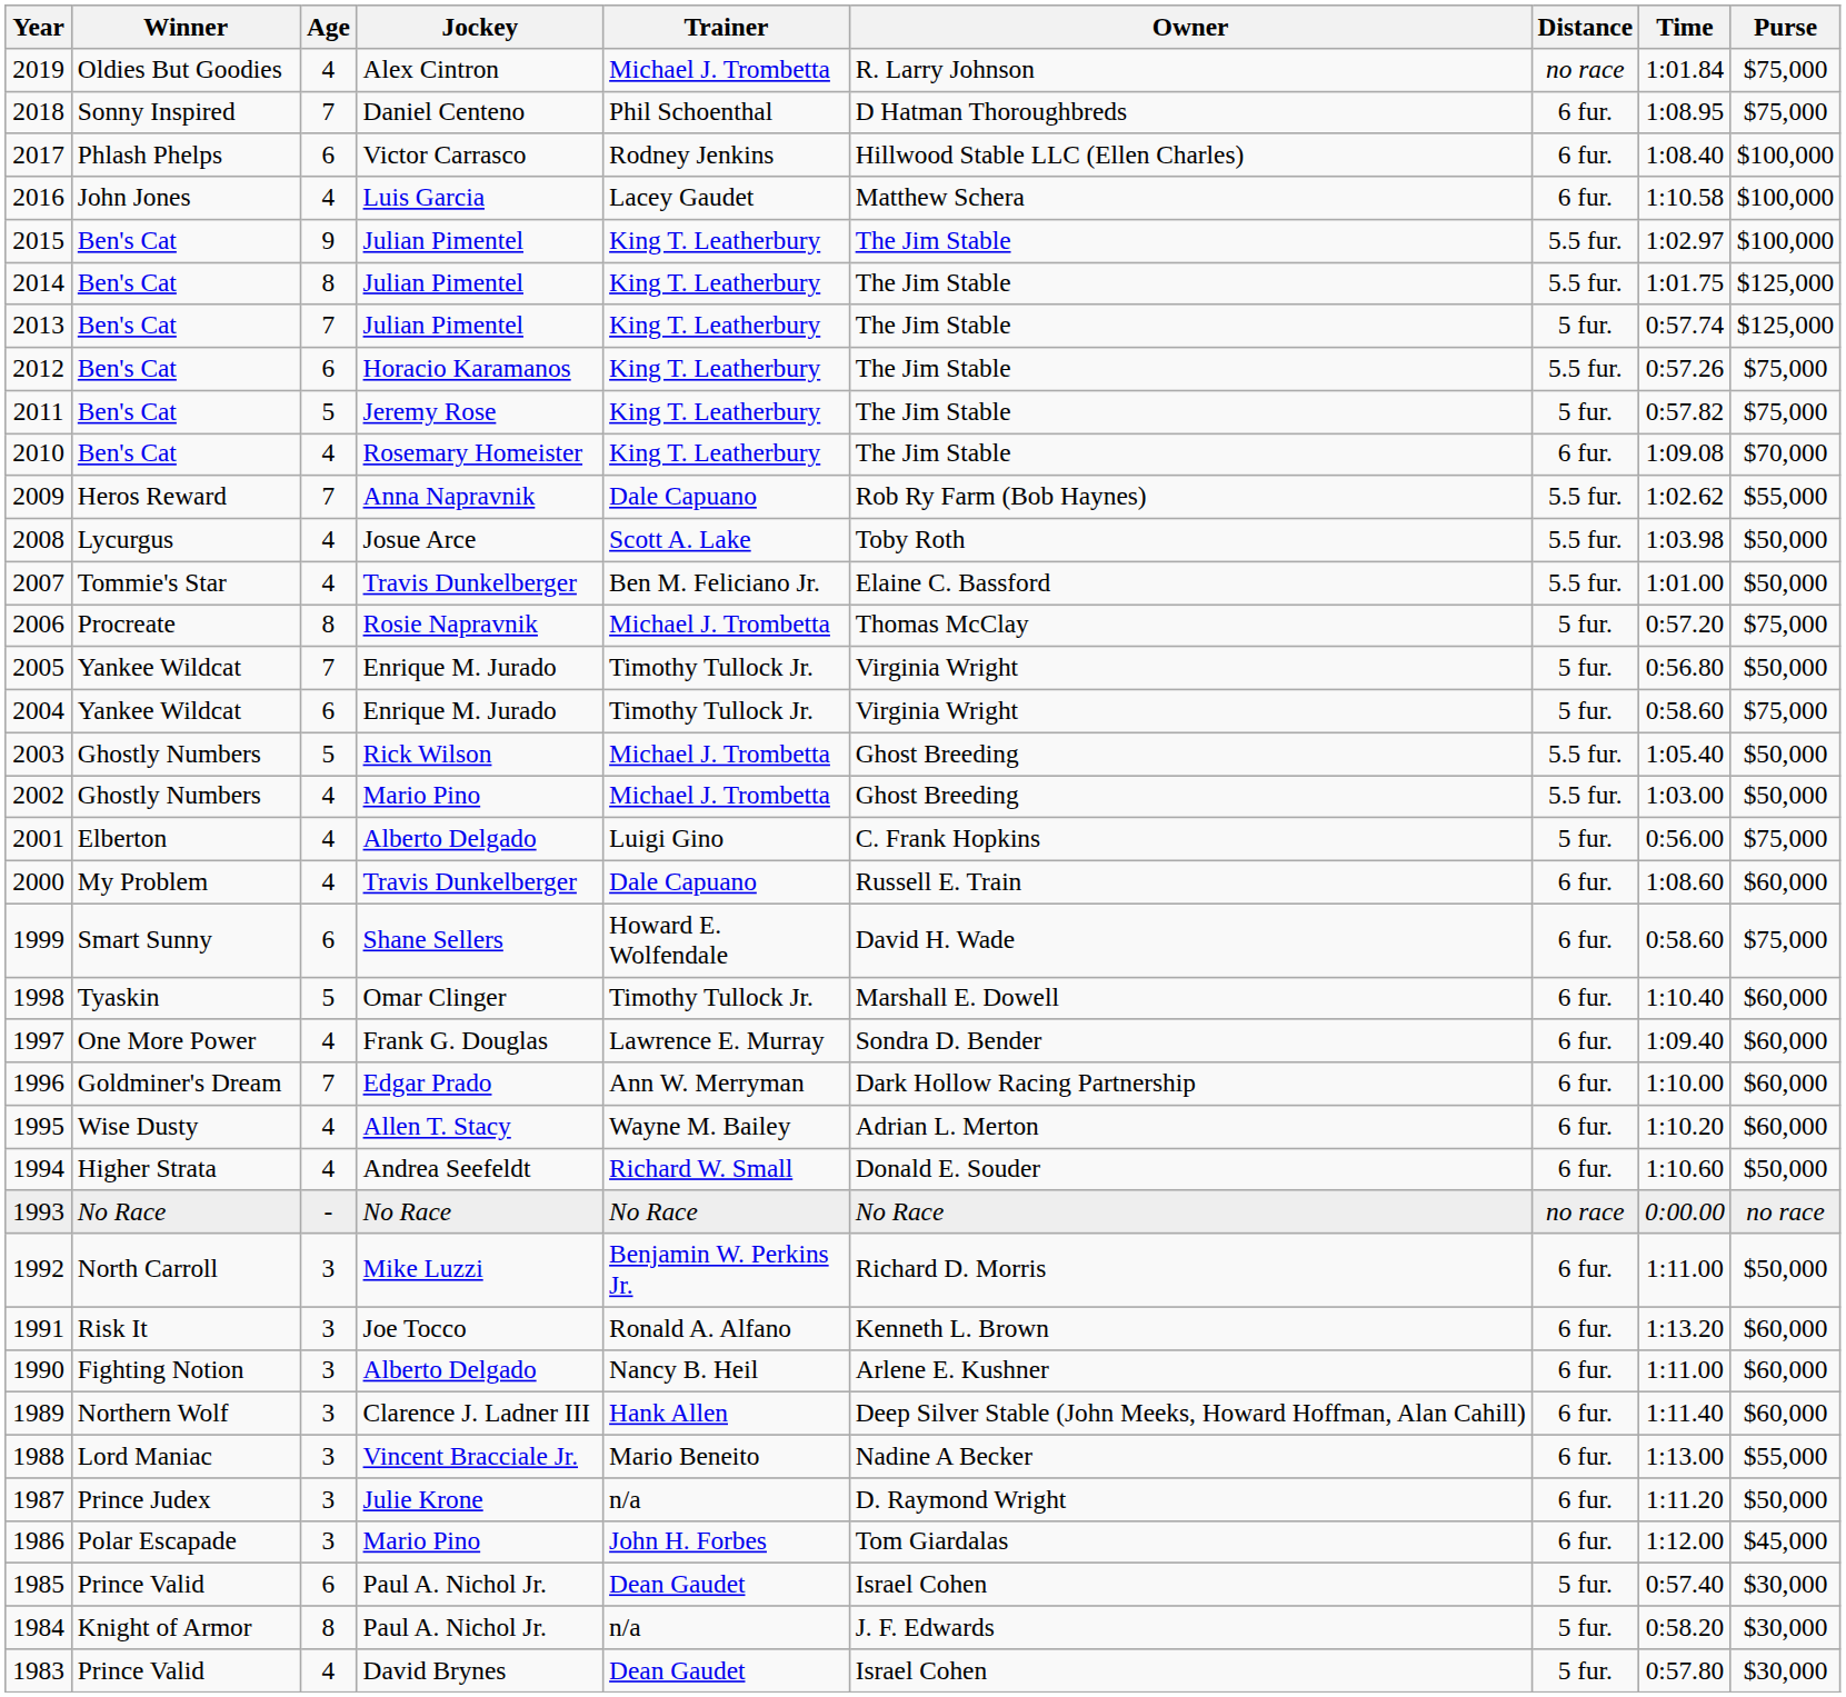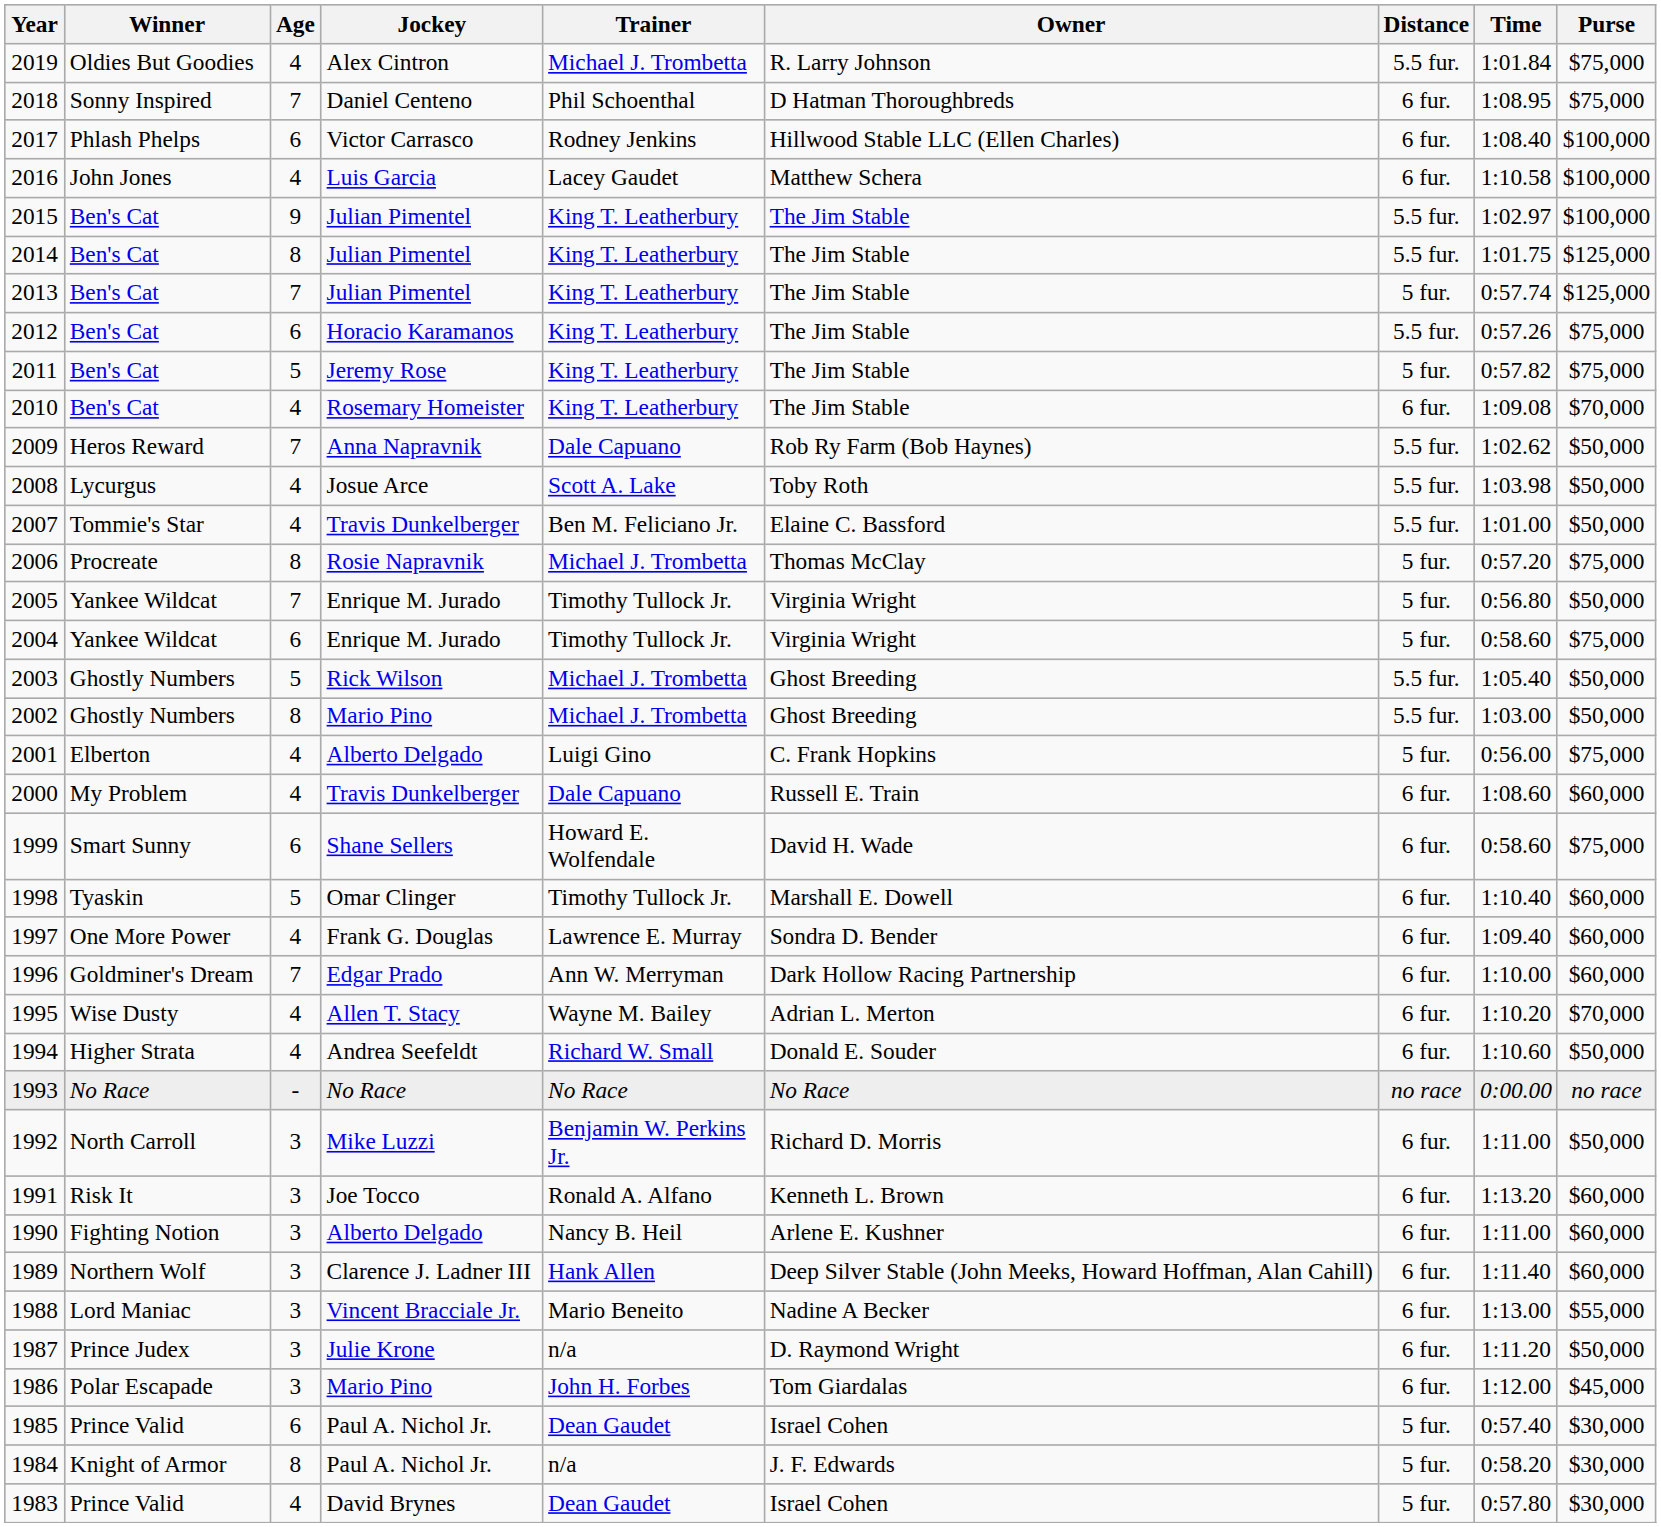2019 | Distance: no race -> 5.5 fur.
2009 | Purse: $55,000 -> $50,000
2002 | Age: 4 -> 8
1995 | Purse: $60,000 -> $70,000
